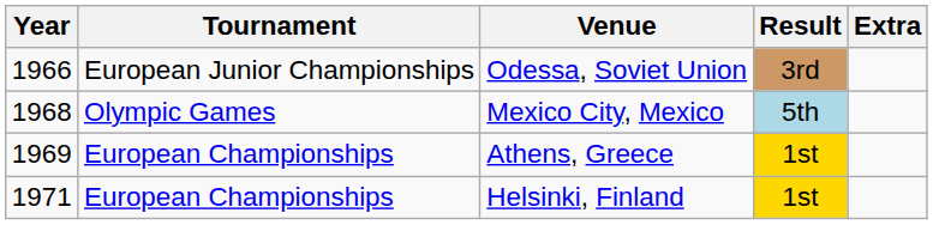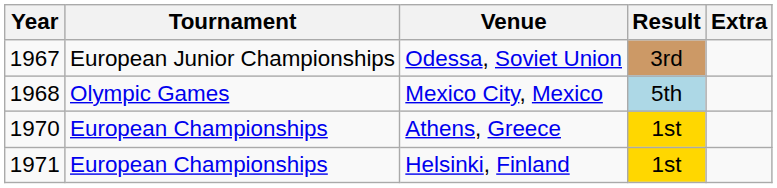Odessa, Soviet Union | Year: 1966 -> 1967
Athens, Greece | Year: 1969 -> 1970
